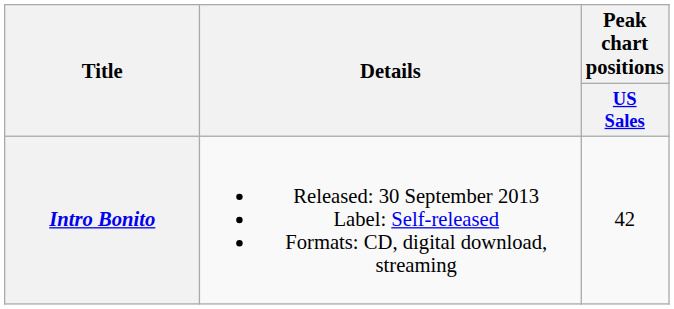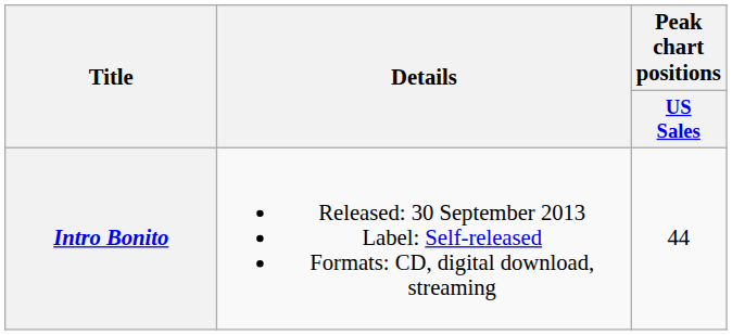Intro Bonito | Peak chart positions / US Sales: 42 -> 44
